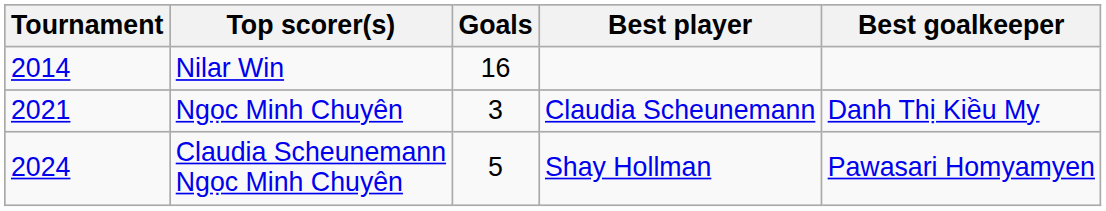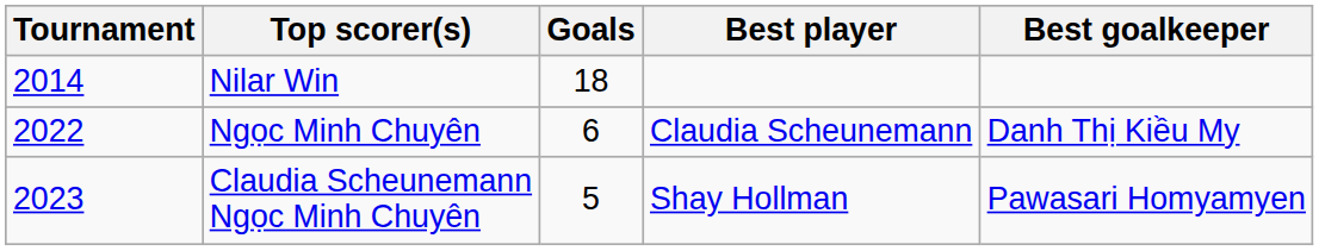Nilar Win | Goals: 16 -> 18
Ngọc Minh Chuyên | Tournament: 2021 -> 2022
Ngọc Minh Chuyên | Goals: 3 -> 6
Claudia Scheunemann Ngọc Minh Chuyên | Tournament: 2024 -> 2023
